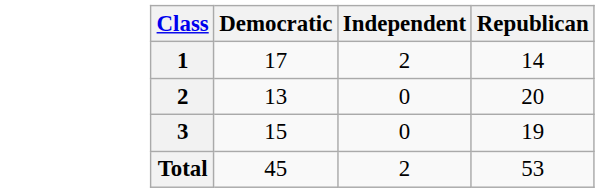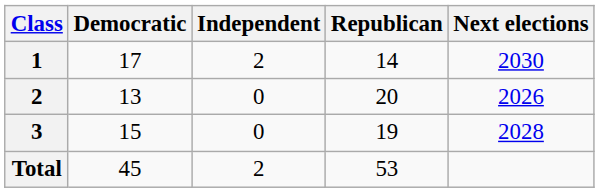+ column: Next elections | 2030 | 2026 | 2028
